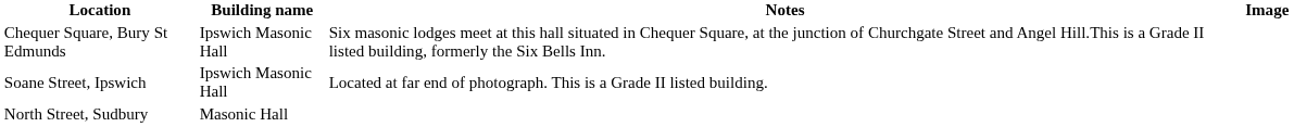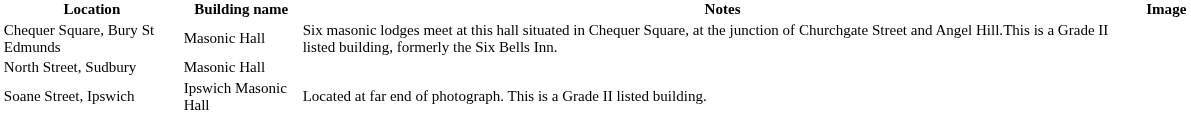Chequer Square, Bury St Edmunds | Building name: Ipswich Masonic Hall -> Masonic Hall
rows swapped: Soane Street, Ipswich <-> North Street, Sudbury
